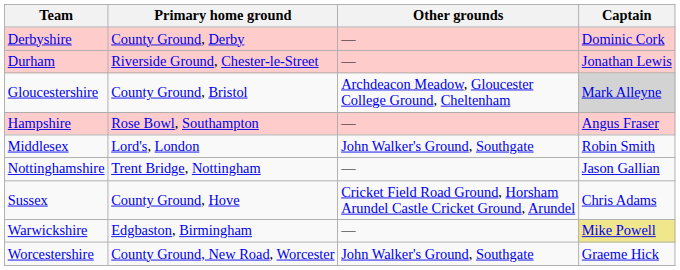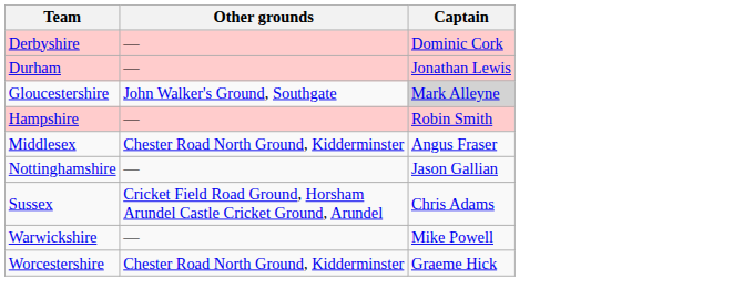- column: Primary home ground | County Ground, Derby | Riverside Ground, Chester-le-Street | County Ground, Bristol | Rose Bowl, Southampton | Lord's, London | Trent Bridge, Nottingham | County Ground, Hove | Edgbaston, Birmingham | County Ground, New Road, Worcester
Gloucestershire | Other grounds: Archdeacon Meadow, Gloucester College Ground, Cheltenham -> John Walker's Ground, Southgate
Hampshire | Captain: Angus Fraser -> Robin Smith
Middlesex | Other grounds: John Walker's Ground, Southgate -> Chester Road North Ground, Kidderminster
Middlesex | Captain: Robin Smith -> Angus Fraser
Warwickshire | Captain: khaki background -> no background
Worcestershire | Other grounds: John Walker's Ground, Southgate -> Chester Road North Ground, Kidderminster
